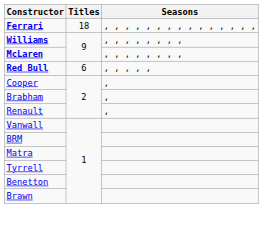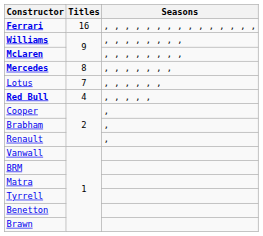Ferrari | Titles: 18 -> 16
+ row: Mercedes | 8 | , , , , , , ,
+ row: Lotus | 7 | , , , , , ,
Red Bull | Titles: 6 -> 4
